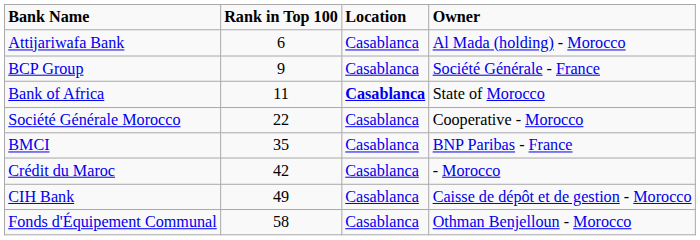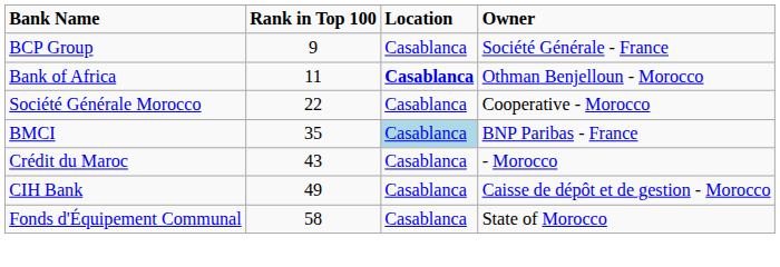- row: Attijariwafa Bank | 6 | Casablanca | Al Mada (holding) - Morocco
Bank of Africa | Owner: State of Morocco -> Othman Benjelloun - Morocco
BMCI | Location: no background -> lightblue background
Crédit du Maroc | Rank in Top 100: 42 -> 43
Fonds d'Équipement Communal | Owner: Othman Benjelloun - Morocco -> State of Morocco
